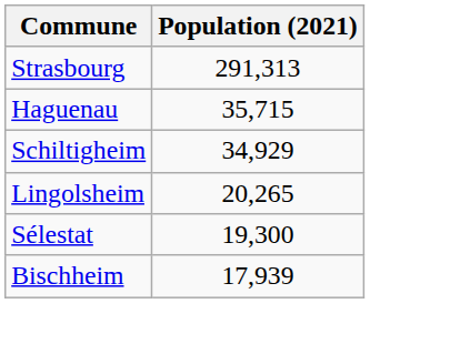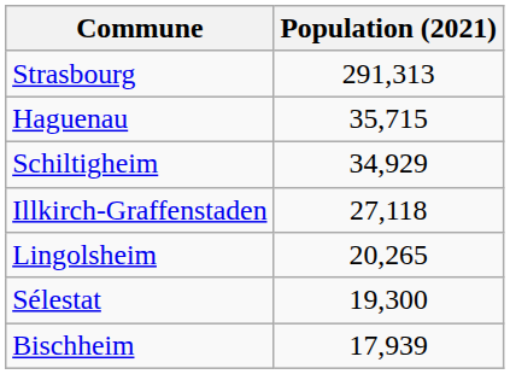+ row: Illkirch-Graffenstaden | 27,118
